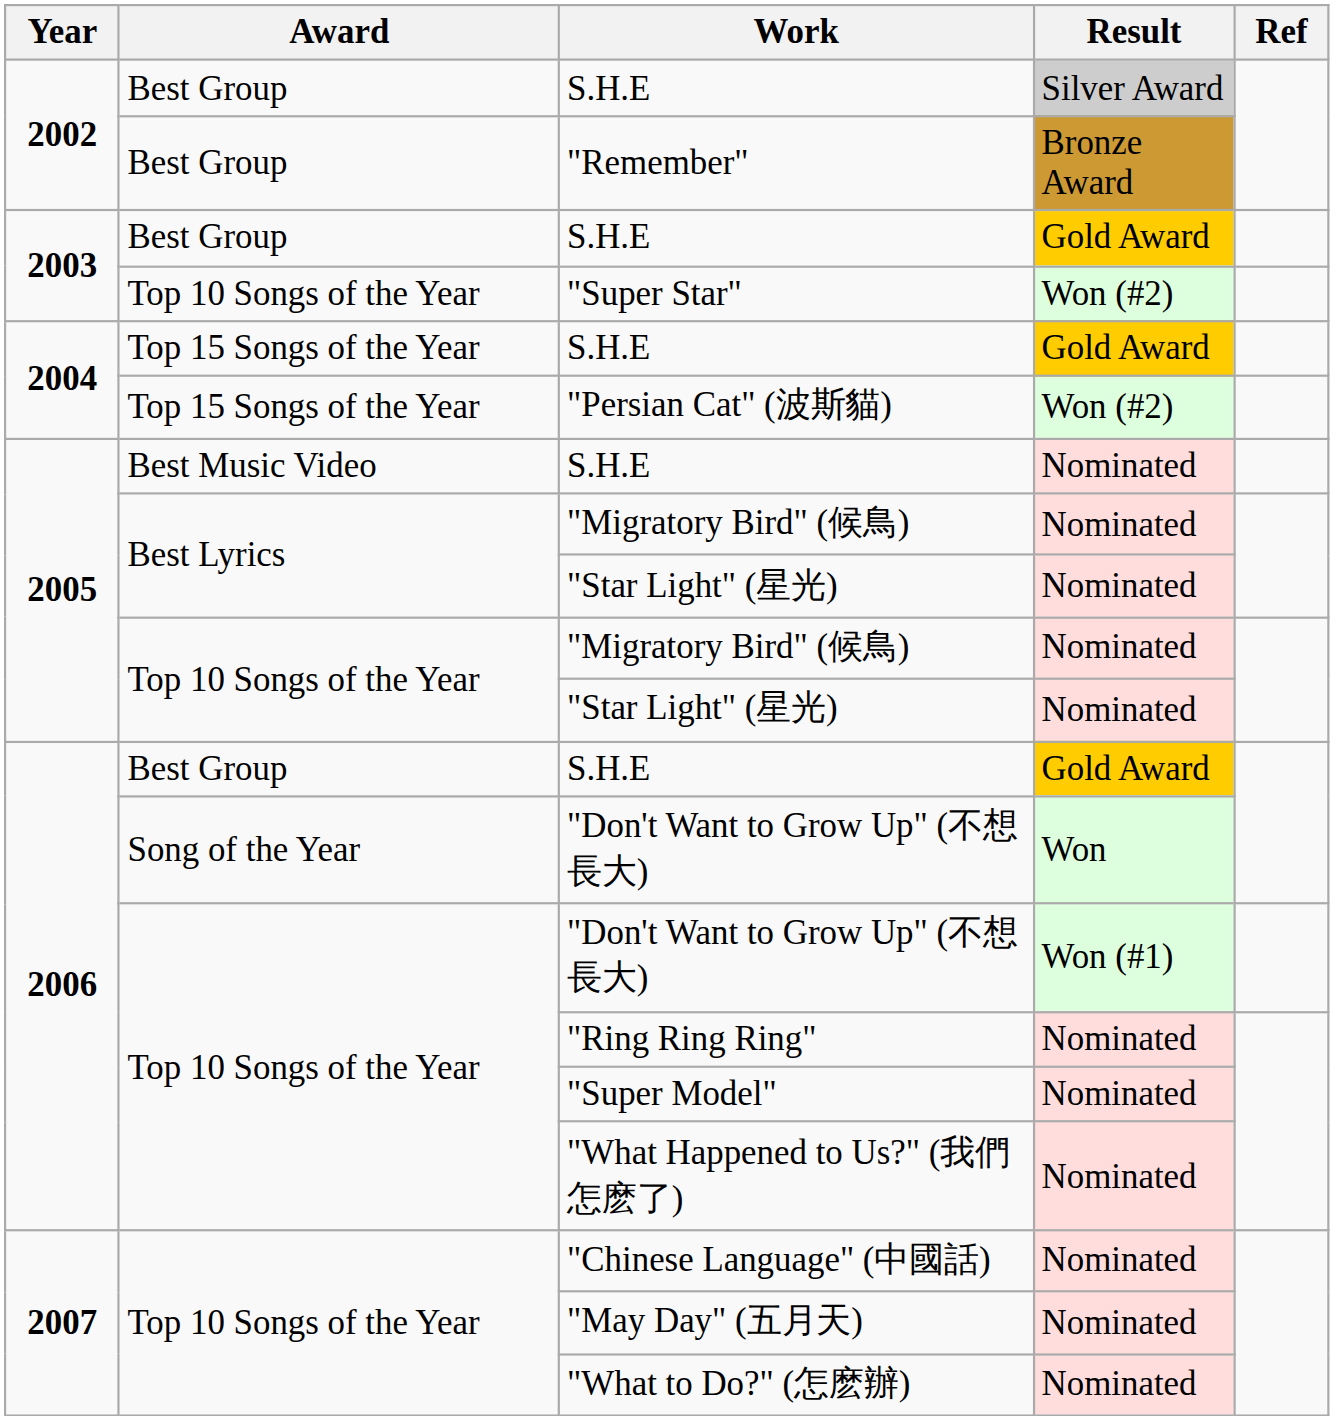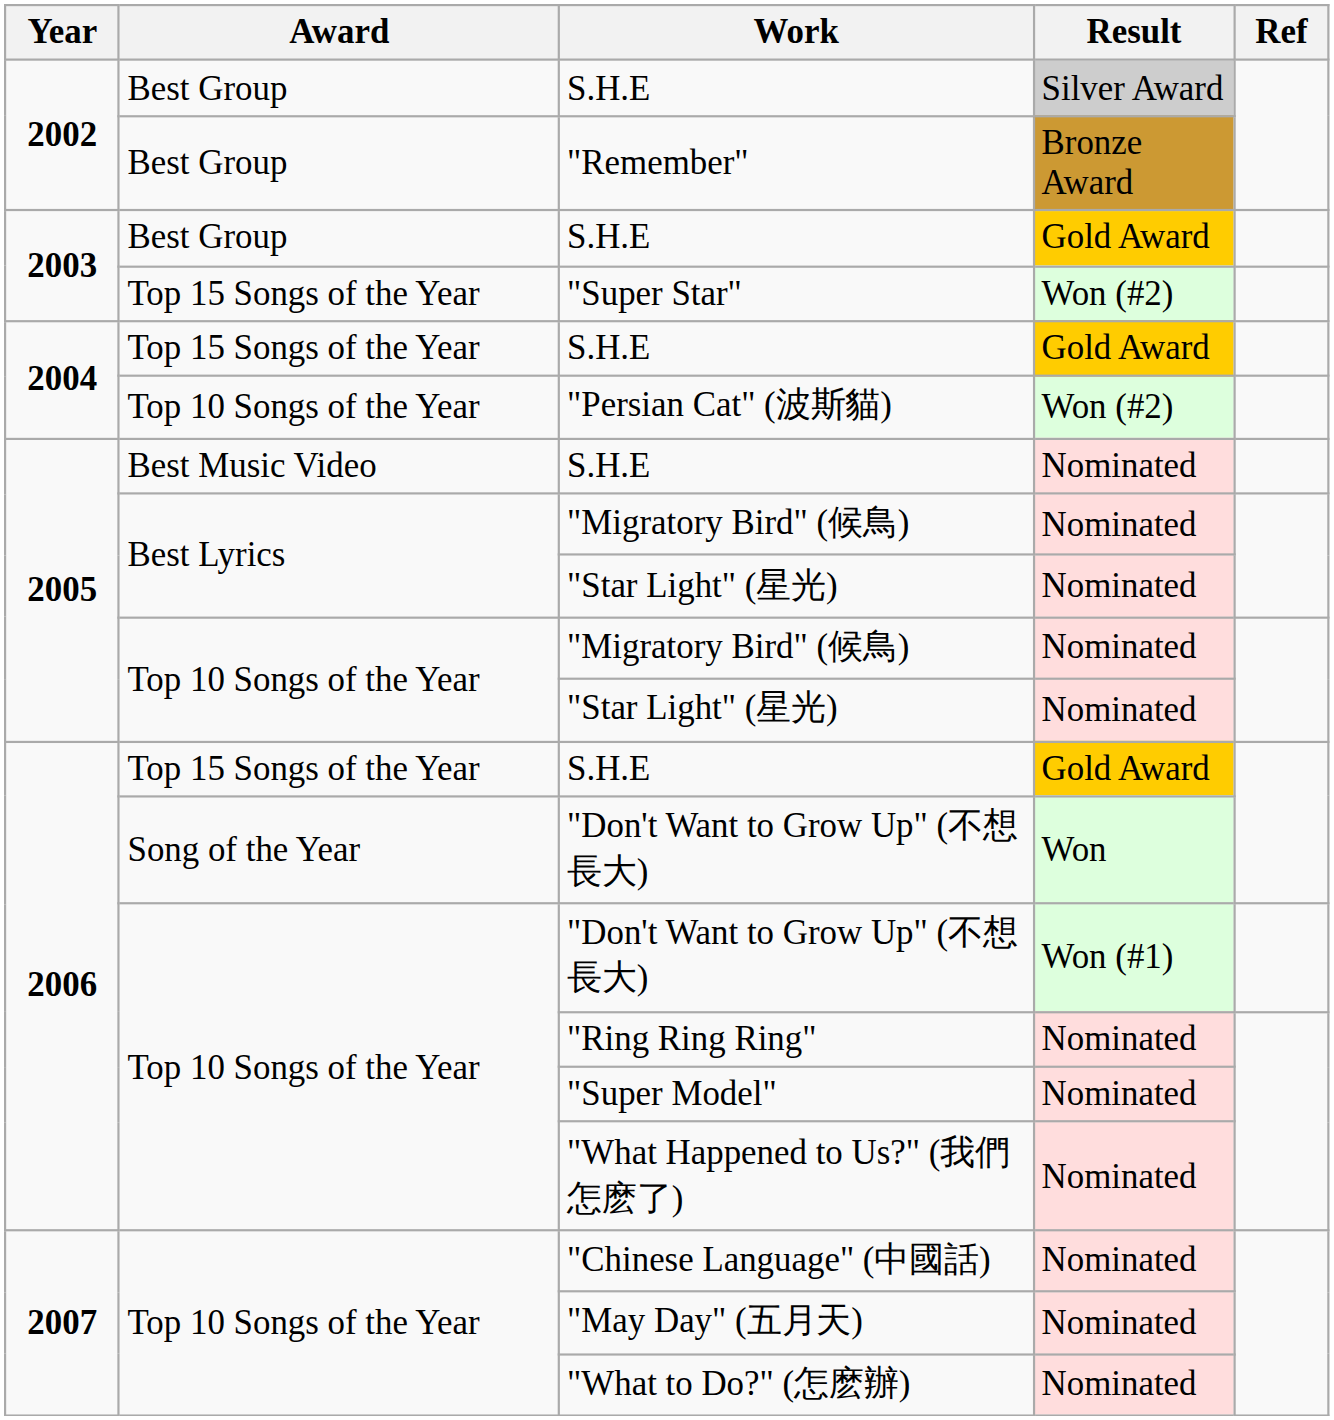"Super Star" | Award: Top 10 Songs of the Year -> Top 15 Songs of the Year
"Persian Cat" (波斯貓) | Award: Top 15 Songs of the Year -> Top 10 Songs of the Year
2006 / S.H.E | Award: Best Group -> Top 15 Songs of the Year
